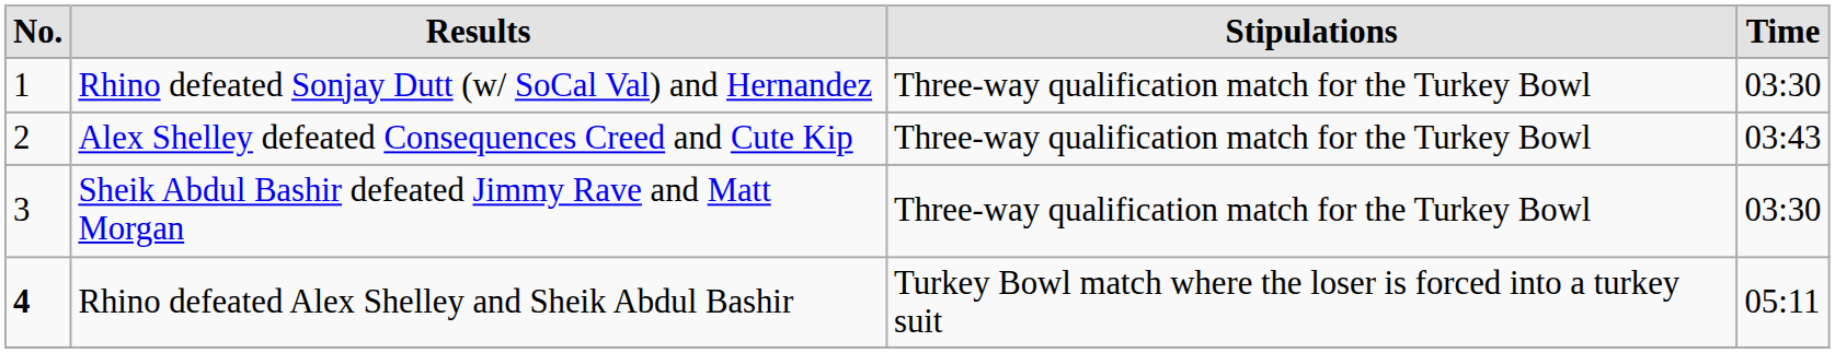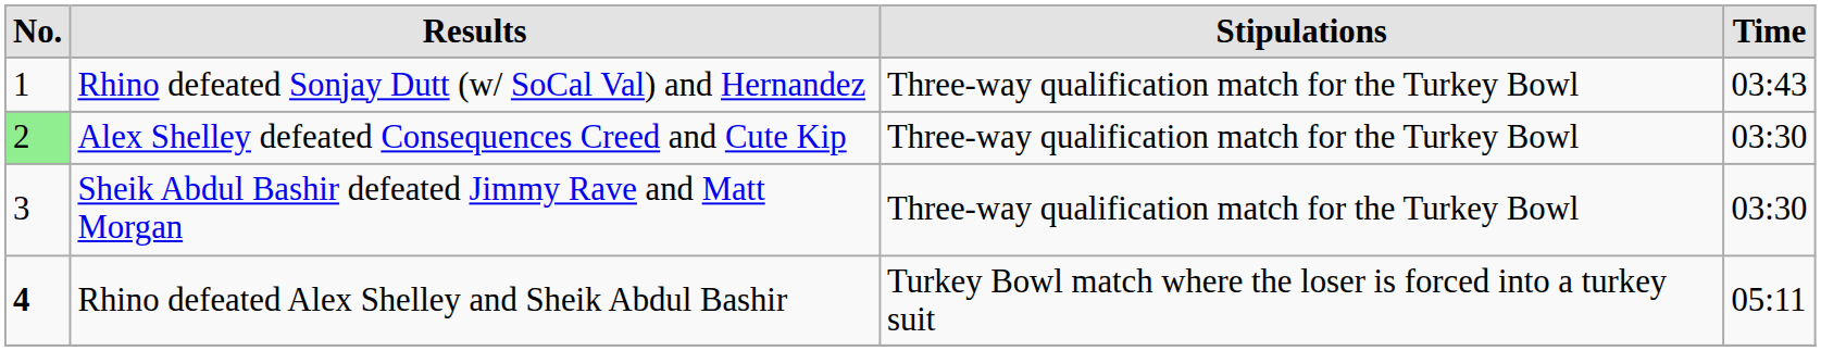Rhino defeated Sonjay Dutt (w/ SoCal Val) and Hernandez | Time: 03:30 -> 03:43
Alex Shelley defeated Consequences Creed and Cute Kip | No.: no background -> lightgreen background
Alex Shelley defeated Consequences Creed and Cute Kip | Time: 03:43 -> 03:30
